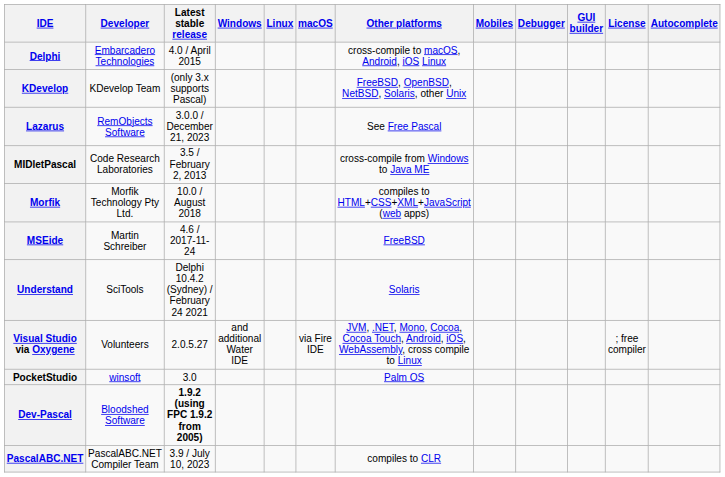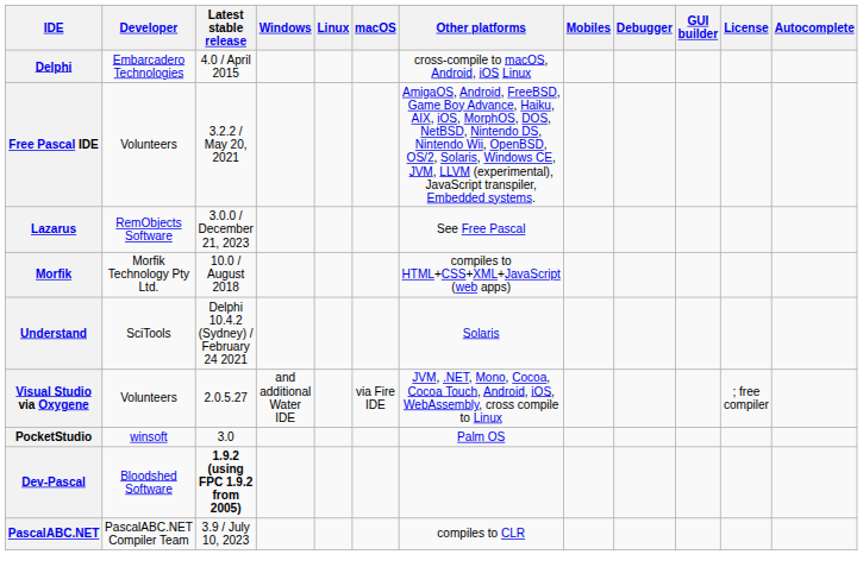+ row: Free Pascal IDE | Volunteers | 3.2.2 / May 20, 2021 | AmigaOS, Android, FreeBSD, Game Boy Advance, Haiku, AIX, iOS, MorphOS, DOS, NetBSD, Nintendo DS, Nintendo Wii, OpenBSD, OS/2, Solaris, Windows CE, JVM, LLVM (experimental), JavaScript transpiler, Embedded systems.
- row: KDevelop | KDevelop Team | (only 3.x supports Pascal) | FreeBSD, OpenBSD, NetBSD, Solaris, other Unix
- row: MIDletPascal | Code Research Laboratories | 3.5 / February 2, 2013 | cross-compile from Windows to Java ME
- row: MSEide | Martin Schreiber | 4.6 / 2017-11-24 | FreeBSD
